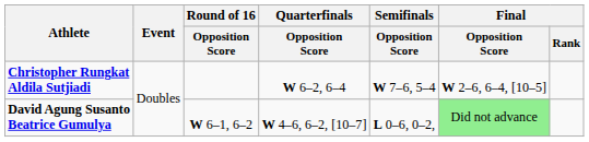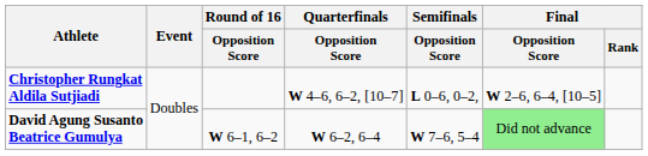Christopher Rungkat Aldila Sutjiadi | Quarterfinals / Opposition Score: W 6–2, 6–4 -> W 4–6, 6–2, [10–7]
Christopher Rungkat Aldila Sutjiadi | Semifinals / Opposition Score: W 7–6, 5–4 -> L 0–6, 0–2,
David Agung Susanto Beatrice Gumulya | Quarterfinals / Opposition Score: W 4–6, 6–2, [10–7] -> W 6–2, 6–4
David Agung Susanto Beatrice Gumulya | Semifinals / Opposition Score: L 0–6, 0–2, -> W 7–6, 5–4
